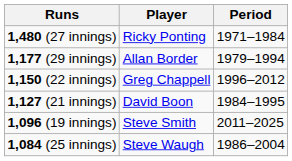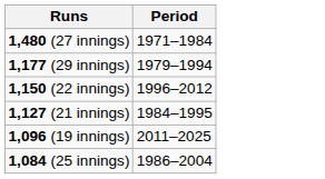- column: Player | Ricky Ponting | Allan Border | Greg Chappell | David Boon | Steve Smith | Steve Waugh
